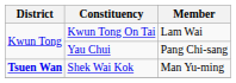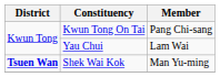Kwun Tong On Tai | Member: Lam Wai -> Pang Chi-sang
Yau Chui | Member: Pang Chi-sang -> Lam Wai
